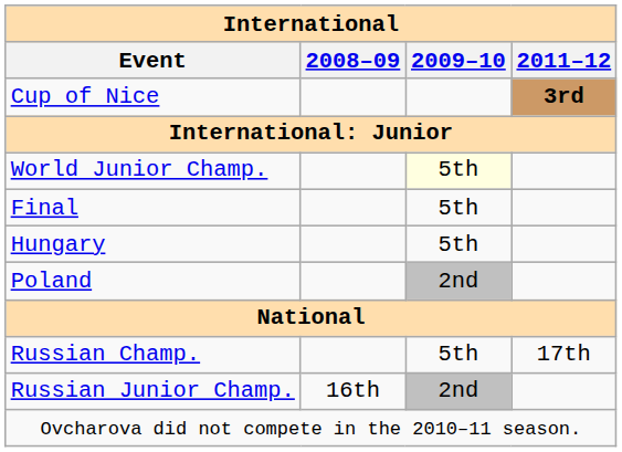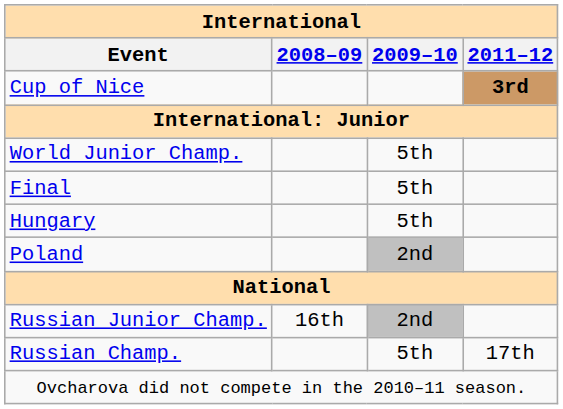World Junior Champ. | 2009–10: lightyellow background -> no background
rows swapped: Russian Champ. <-> Russian Junior Champ.
